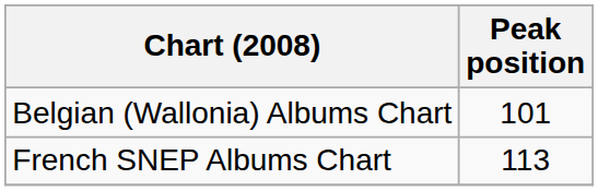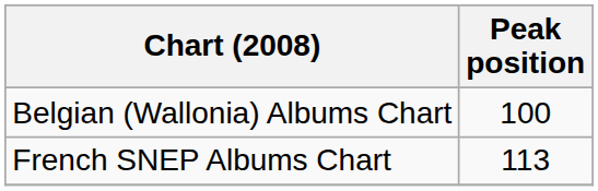Belgian (Wallonia) Albums Chart | Peak position: 101 -> 100
